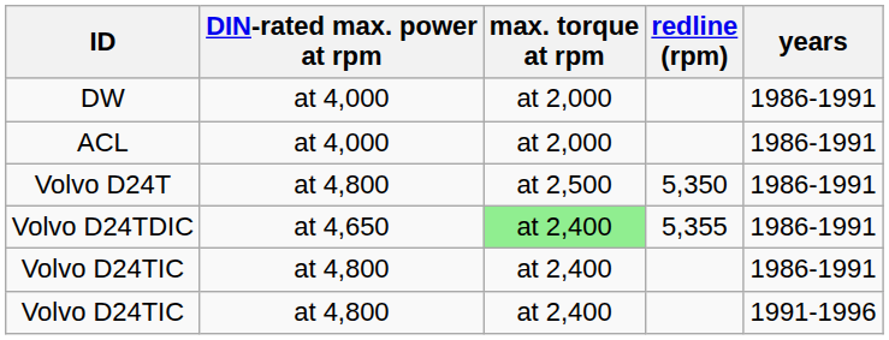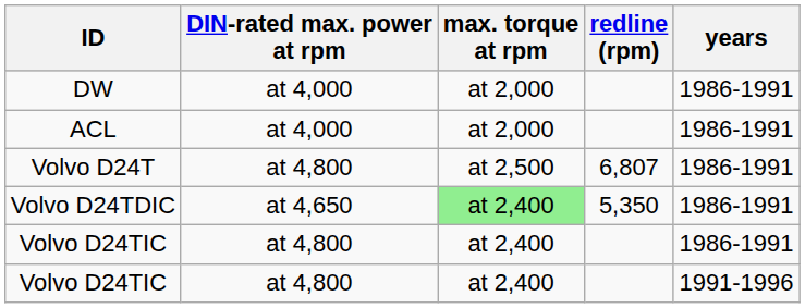Volvo D24T | redline (rpm): 5,350 -> 6,807
Volvo D24TDIC | redline (rpm): 5,355 -> 5,350
